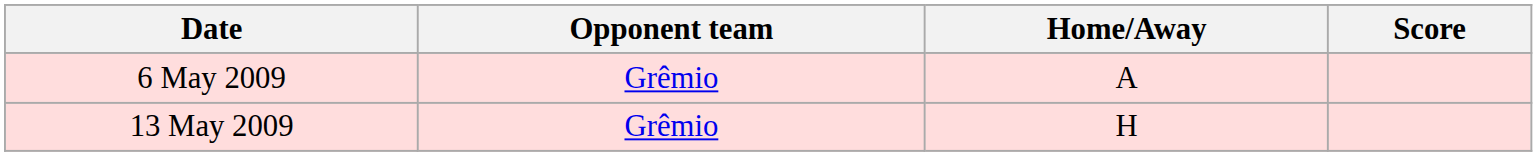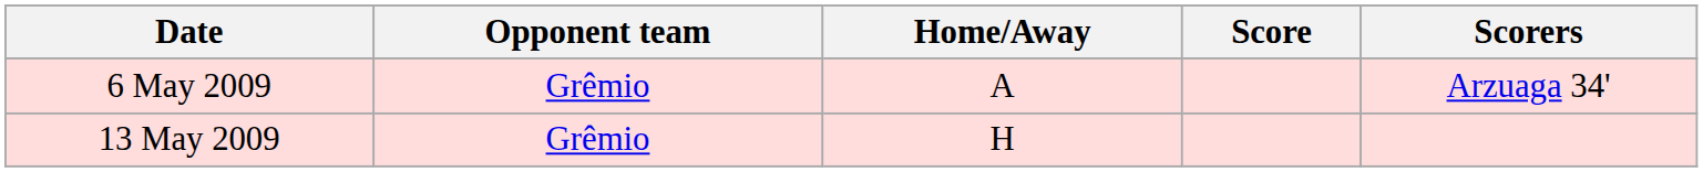+ column: Scorers | Arzuaga 34'
